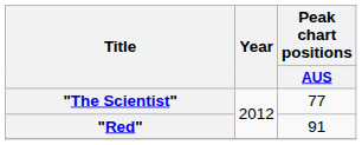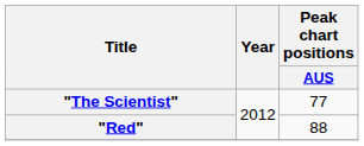"Red" | Peak chart positions / AUS: 91 -> 88
